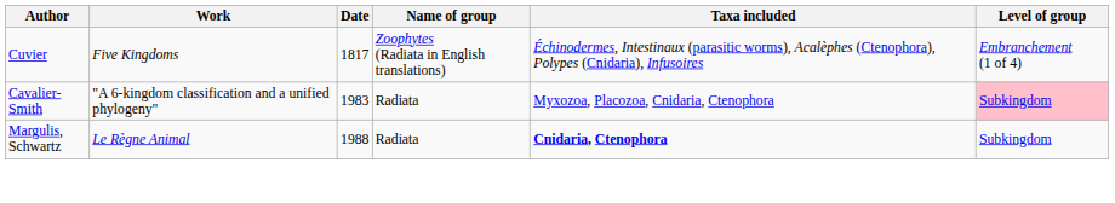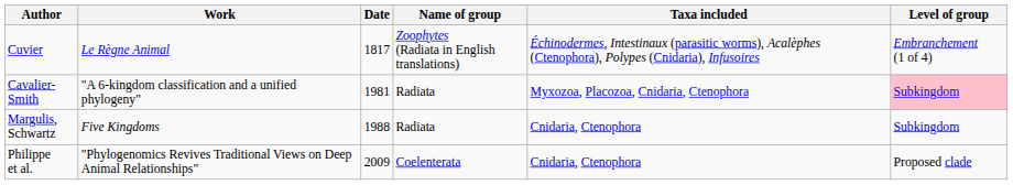Cuvier | Work: Five Kingdoms -> Le Règne Animal
Cavalier-Smith | Date: 1983 -> 1981
Margulis, Schwartz | Work: Le Règne Animal -> Five Kingdoms
Margulis, Schwartz | Taxa included: bold -> normal
+ row: Philippe et al. | "Phylogenomics Revives Traditional Views on Deep Animal Relationships" | 2009 | Coelenterata | Cnidaria, Ctenophora | Proposed clade
